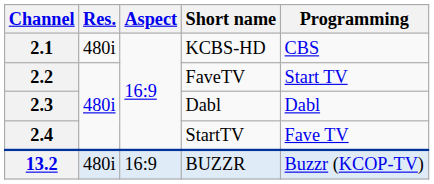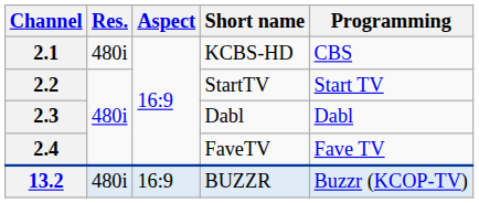2.2 | Short name: FaveTV -> StartTV
2.4 | Short name: StartTV -> FaveTV
